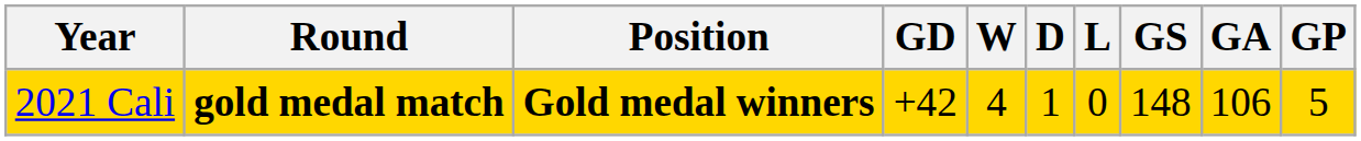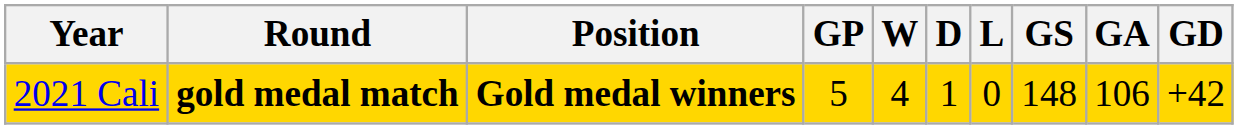columns swapped: GP <-> GD
